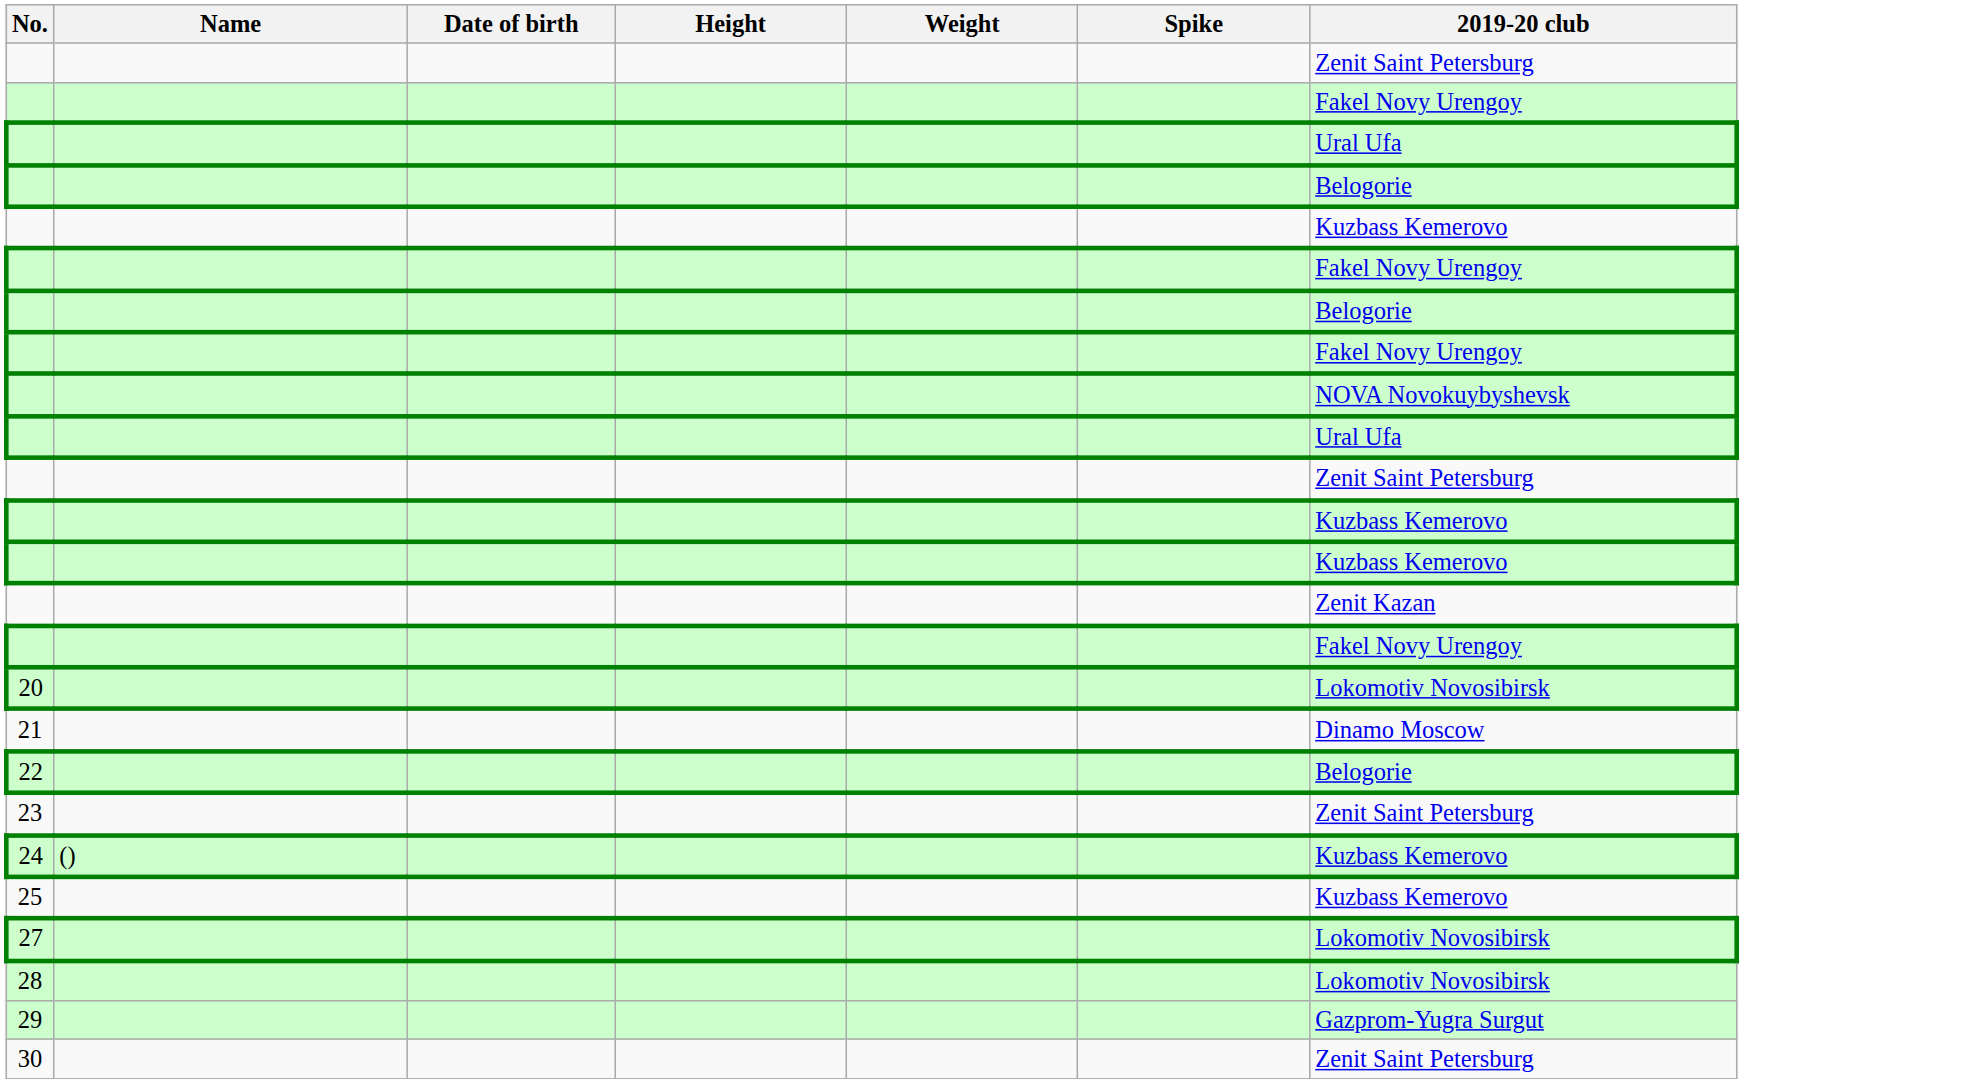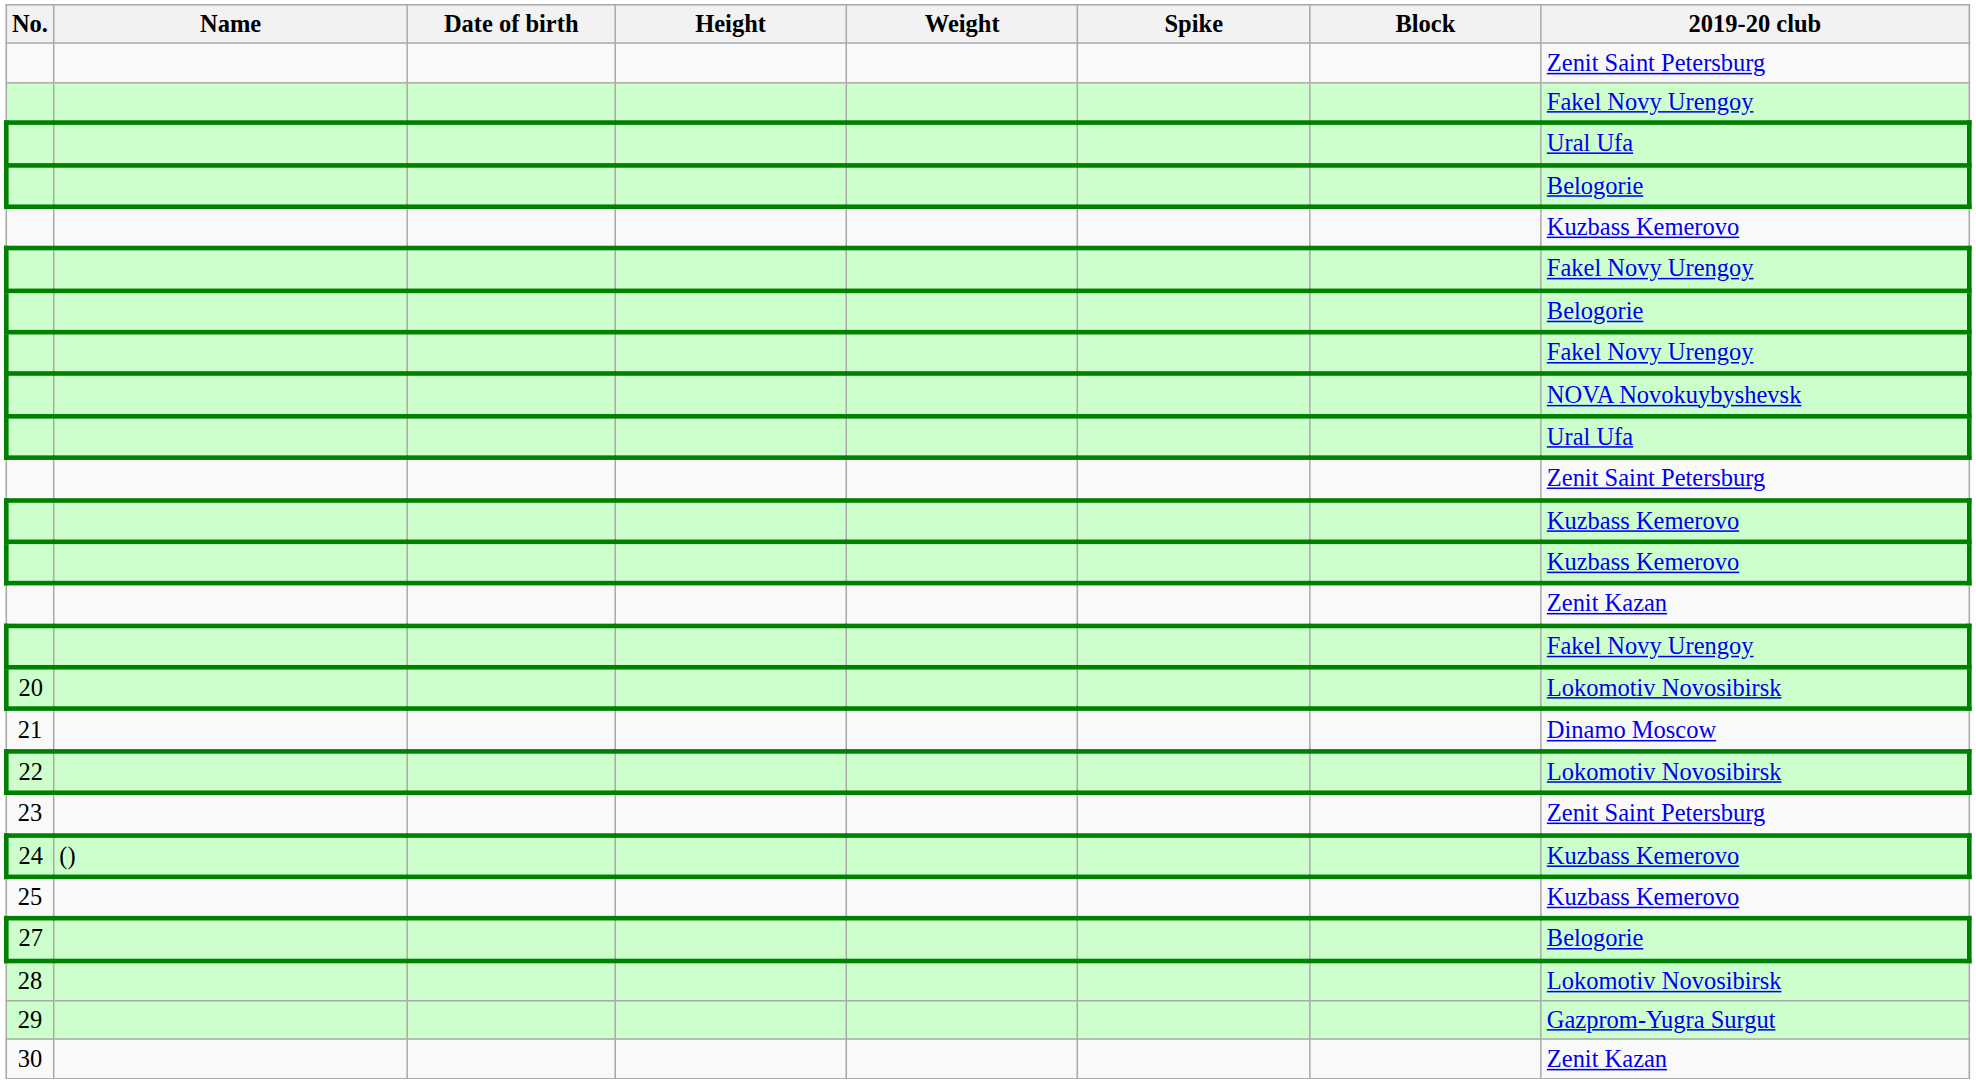+ column: Block
22 | 2019-20 club: Belogorie -> Lokomotiv Novosibirsk
27 | 2019-20 club: Lokomotiv Novosibirsk -> Belogorie
30 | 2019-20 club: Zenit Saint Petersburg -> Zenit Kazan
